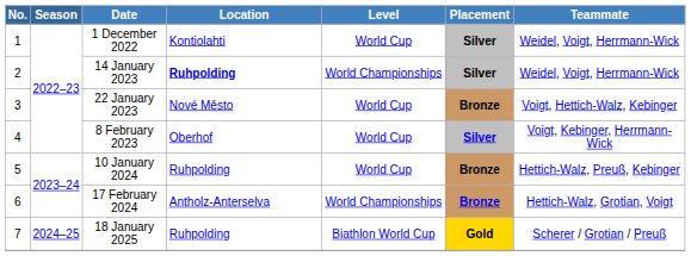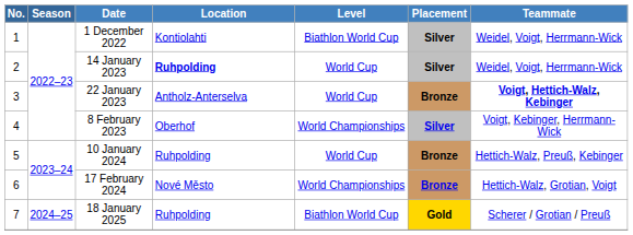1 December 2022 | Level: World Cup -> Biathlon World Cup
14 January 2023 | Level: World Championships -> World Cup
22 January 2023 | Location: Nové Město -> Antholz-Anterselva
22 January 2023 | Teammate: normal -> bold
8 February 2023 | Level: World Cup -> World Championships
17 February 2024 | Location: Antholz-Anterselva -> Nové Město
